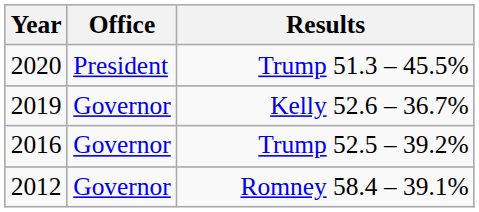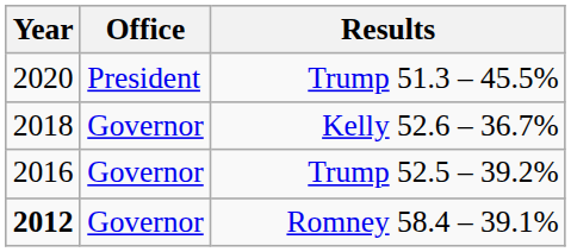Kelly 52.6 – 36.7% | Year: 2019 -> 2018
Romney 58.4 – 39.1% | Year: normal -> bold
